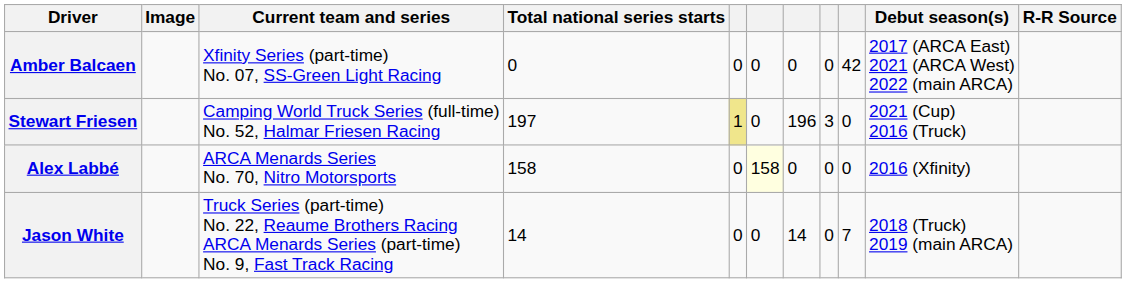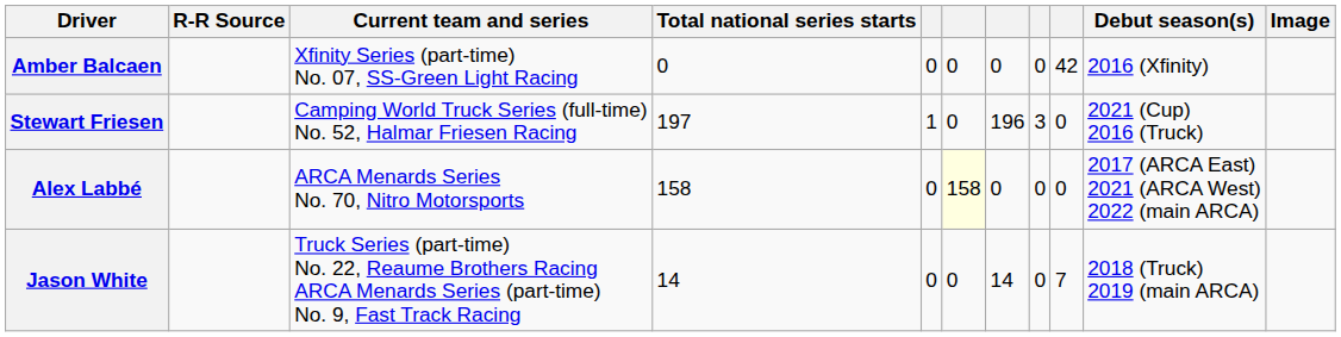columns swapped: Image <-> R-R Source
Amber Balcaen | Debut season(s): 2017 (ARCA East) 2021 (ARCA West) 2022 (main ARCA) -> 2016 (Xfinity)
Stewart Friesen | column 5: khaki background -> no background
Alex Labbé | Debut season(s): 2016 (Xfinity) -> 2017 (ARCA East) 2021 (ARCA West) 2022 (main ARCA)
